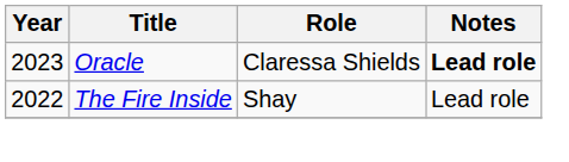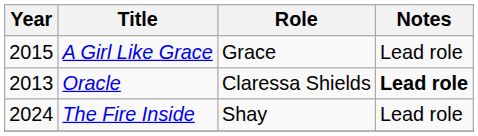+ row: 2015 | A Girl Like Grace | Grace | Lead role
Oracle | Year: 2023 -> 2013
The Fire Inside | Year: 2022 -> 2024
